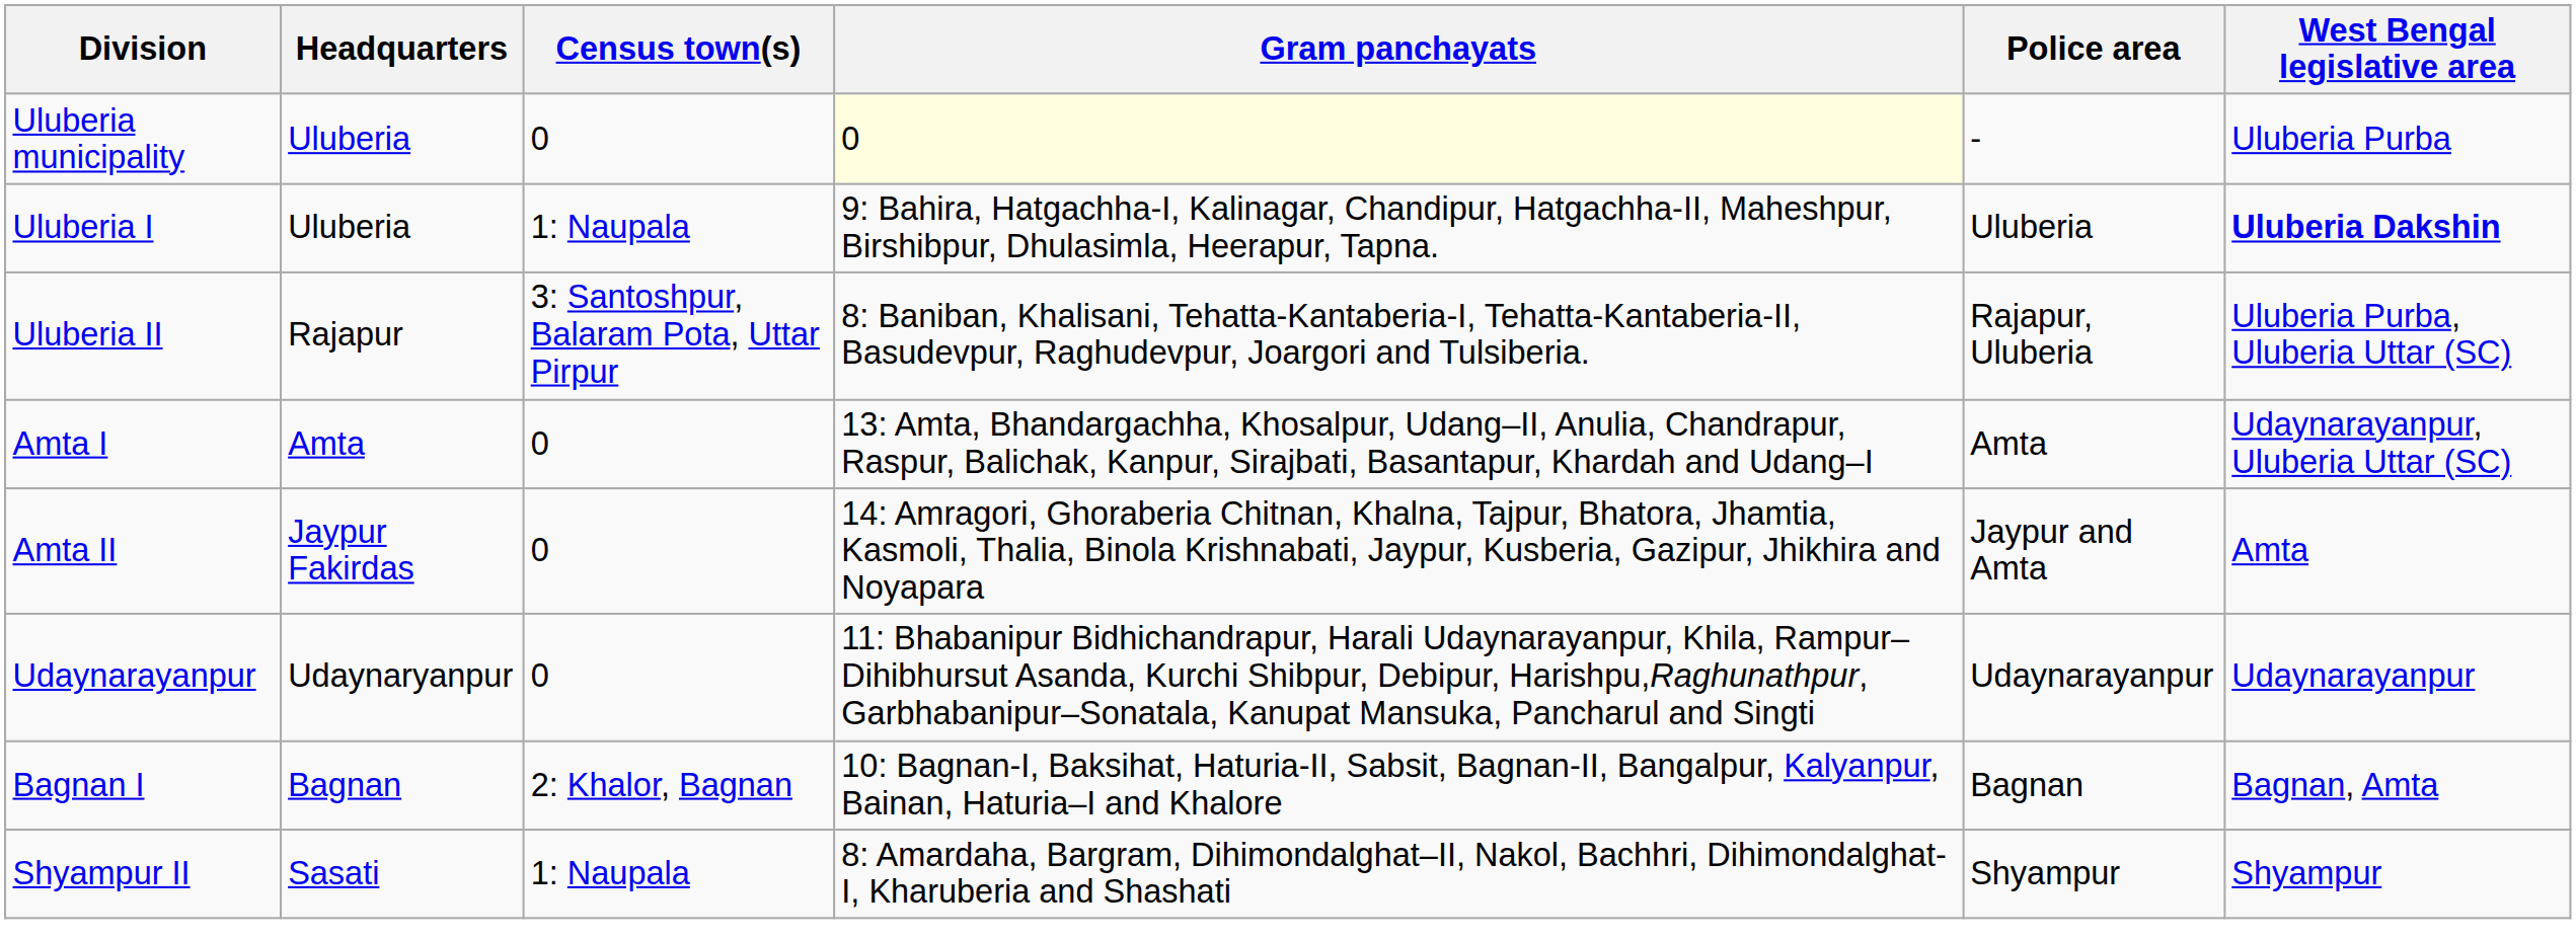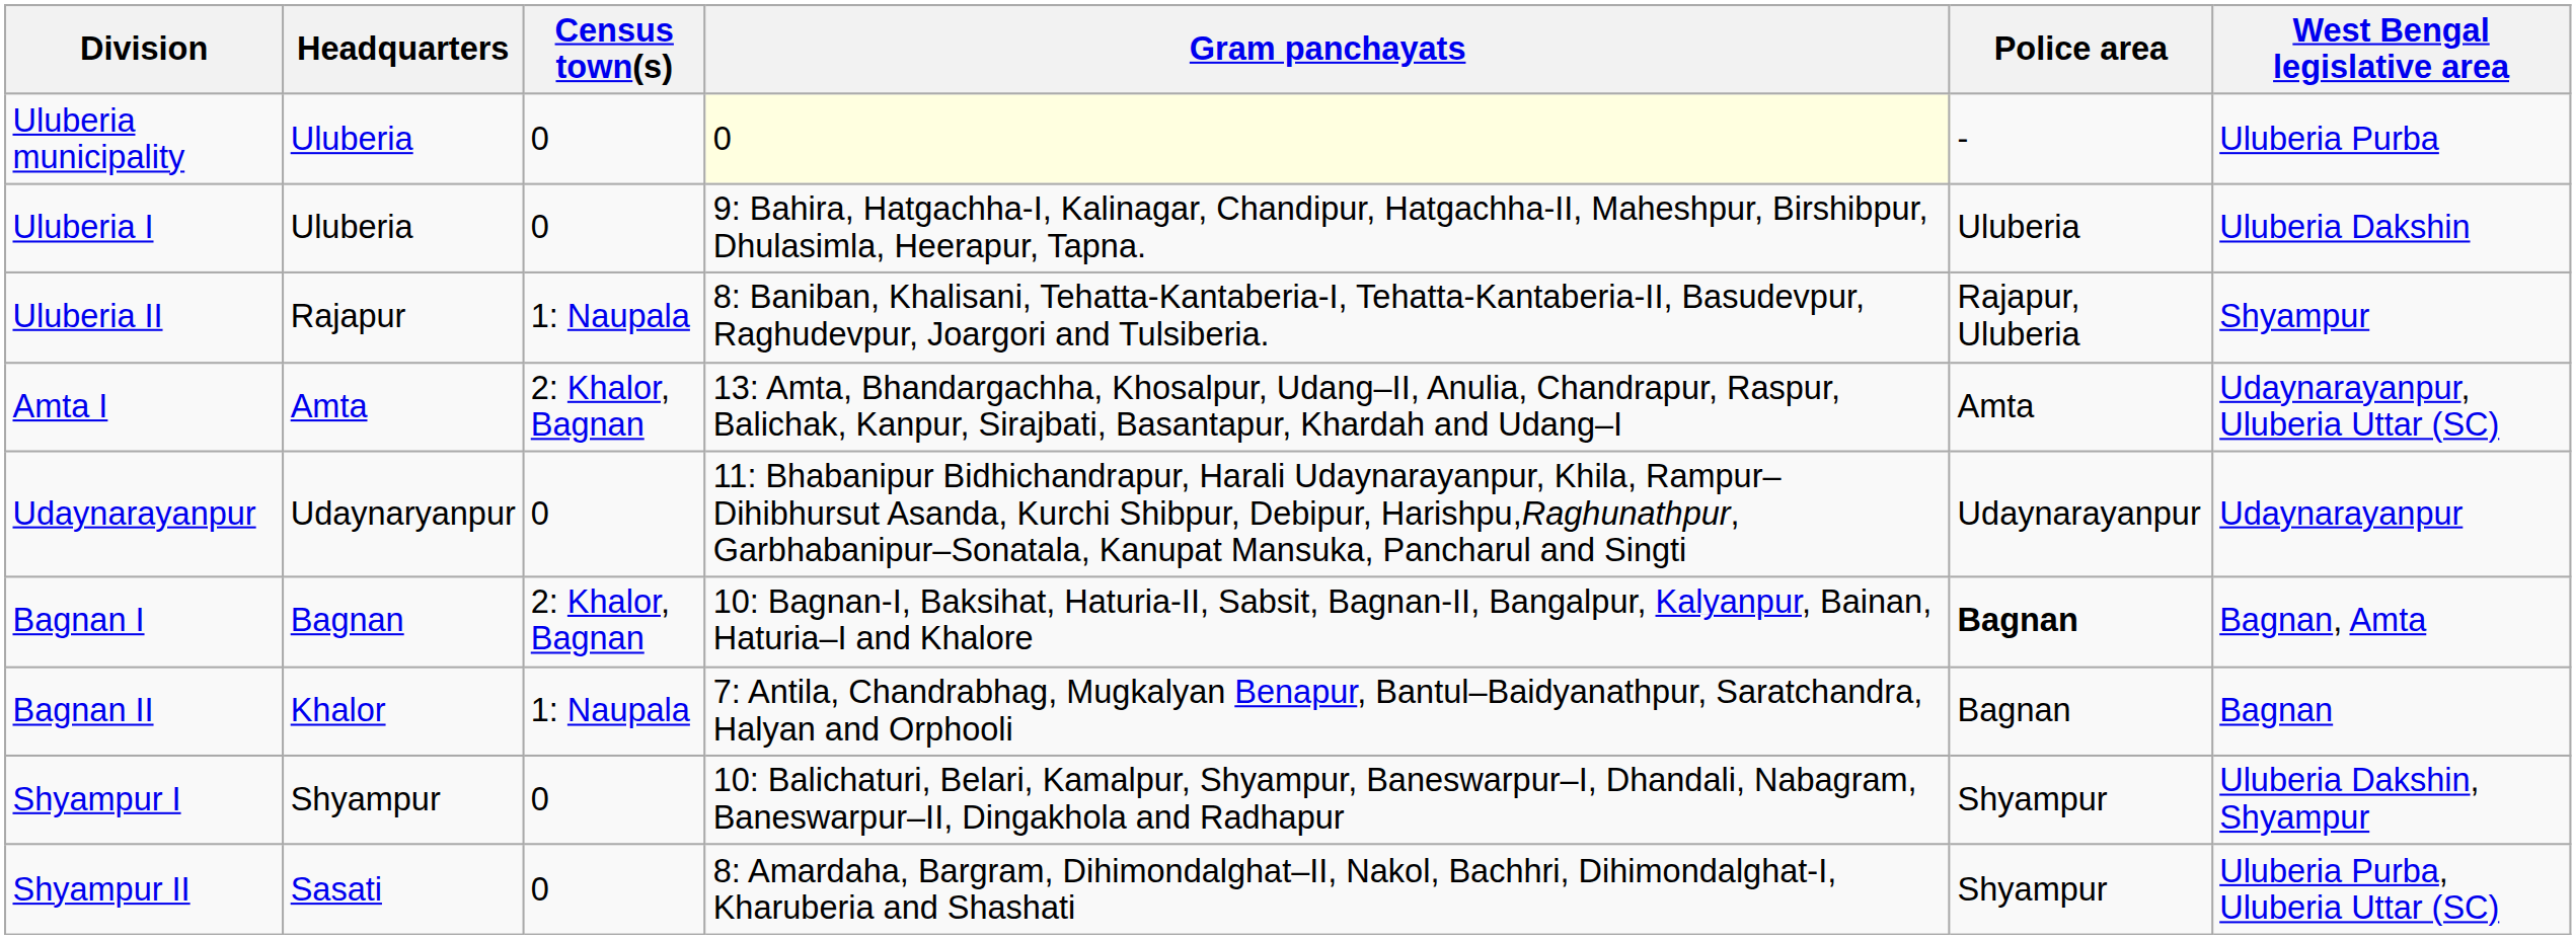Uluberia I | Census town(s): 1: Naupala -> 0
Uluberia I | West Bengal legislative area: bold -> normal
Uluberia II | Census town(s): 3: Santoshpur, Balaram Pota, Uttar Pirpur -> 1: Naupala
Uluberia II | West Bengal legislative area: Uluberia Purba, Uluberia Uttar (SC) -> Shyampur
Amta I | Census town(s): 0 -> 2: Khalor, Bagnan
- row: Amta II | Jaypur Fakirdas | 0 | 14: Amragori, Ghoraberia Chitnan, Khalna, Tajpur, Bhatora, Jhamtia, Kasmoli, Thalia, Binola Krishnabati, Jaypur, Kusberia, Gazipur, Jhikhira and Noyapara | Jaypur and Amta | Amta
Bagnan I | Police area: normal -> bold
+ row: Bagnan II | Khalor | 1: Naupala | 7: Antila, Chandrabhag, Mugkalyan Benapur, Bantul–Baidyanathpur, Saratchandra, Halyan and Orphooli | Bagnan | Bagnan
+ row: Shyampur I | Shyampur | 0 | 10: Balichaturi, Belari, Kamalpur, Shyampur, Baneswarpur–I, Dhandali, Nabagram, Baneswarpur–II, Dingakhola and Radhapur | Shyampur | Uluberia Dakshin, Shyampur
Shyampur II | Census town(s): 1: Naupala -> 0
Shyampur II | West Bengal legislative area: Shyampur -> Uluberia Purba, Uluberia Uttar (SC)
